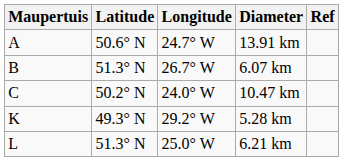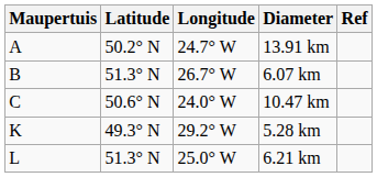13.91 km | Latitude: 50.6° N -> 50.2° N
10.47 km | Latitude: 50.2° N -> 50.6° N
